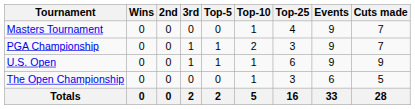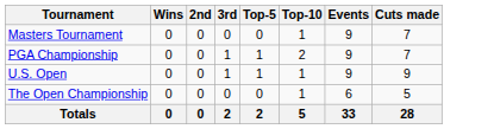- column: Top-25 | 4 | 3 | 6 | 3 | 16
